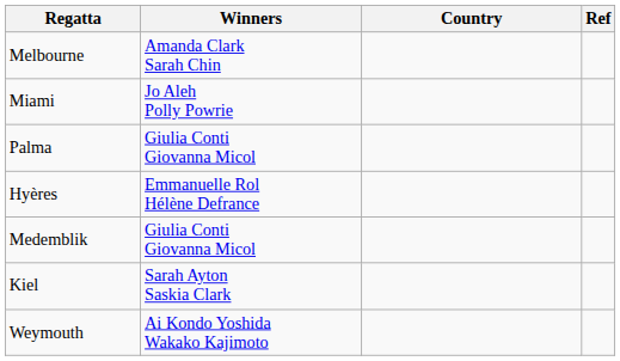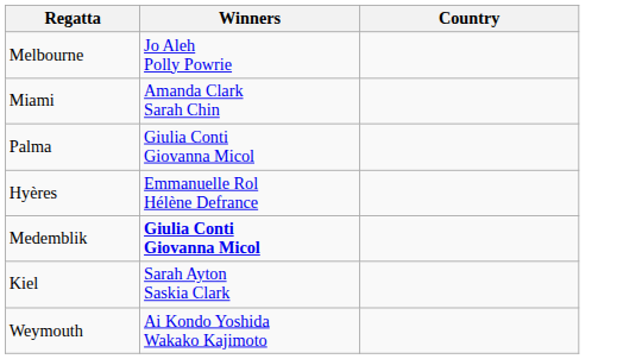- column: Ref
Melbourne | Winners: Amanda Clark Sarah Chin -> Jo Aleh Polly Powrie
Miami | Winners: Jo Aleh Polly Powrie -> Amanda Clark Sarah Chin
Medemblik | Winners: normal -> bold
